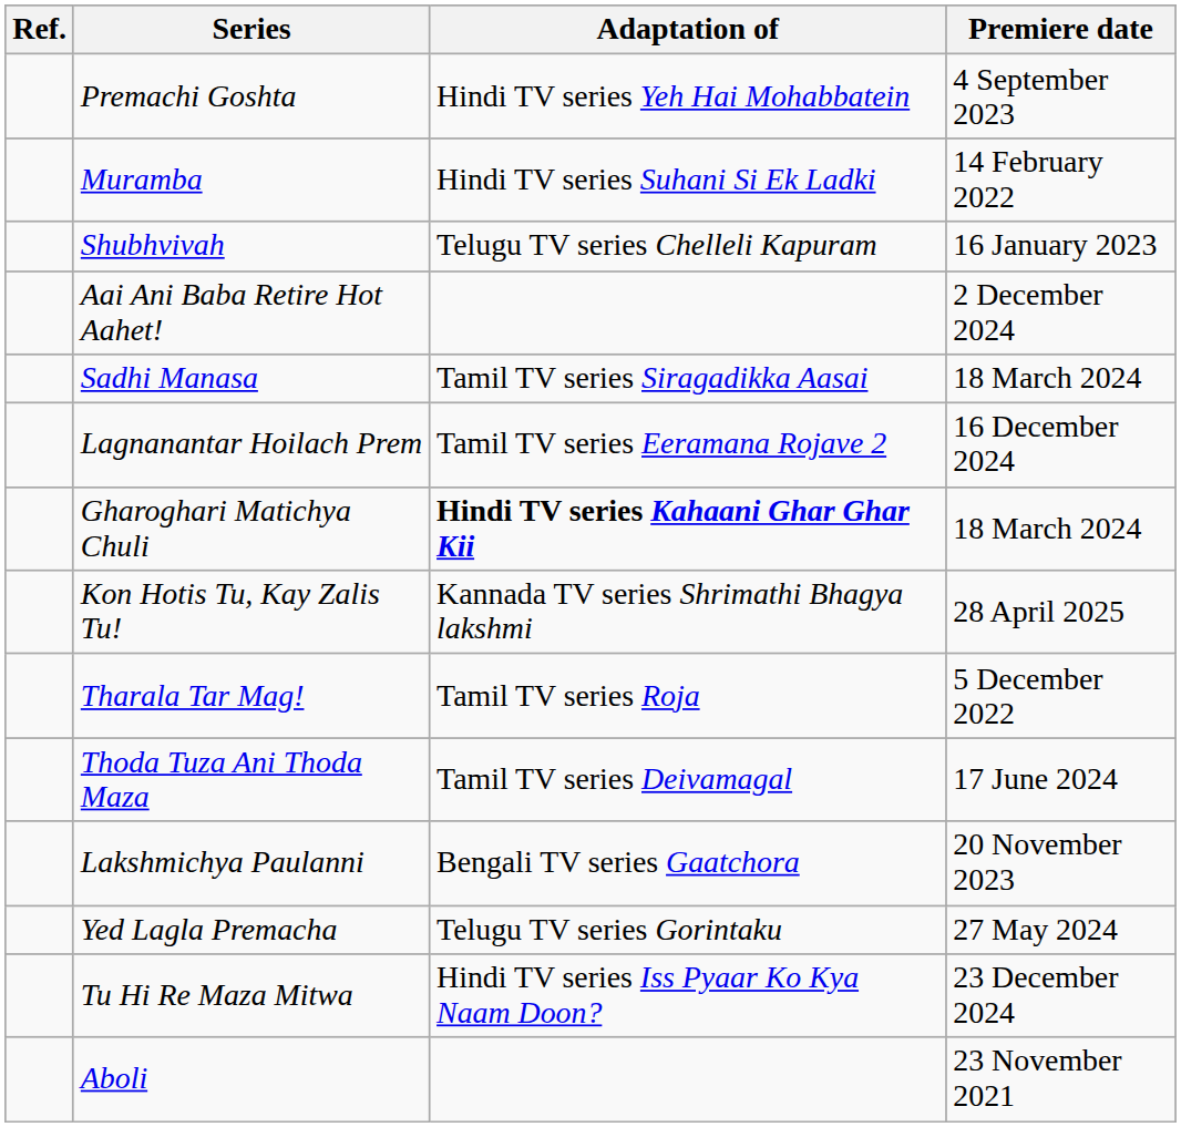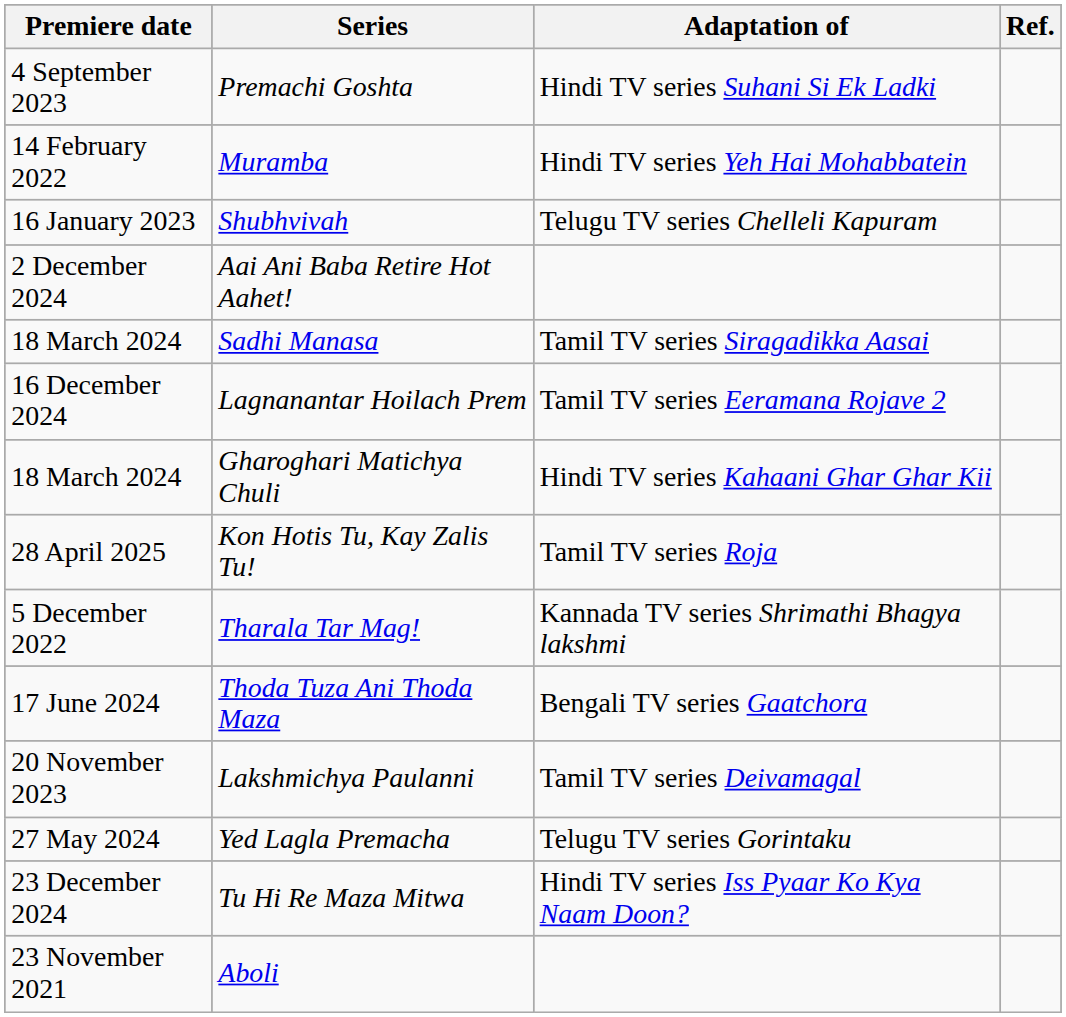columns swapped: Premiere date <-> Ref.
Premachi Goshta | Adaptation of: Hindi TV series Yeh Hai Mohabbatein -> Hindi TV series Suhani Si Ek Ladki
Muramba | Adaptation of: Hindi TV series Suhani Si Ek Ladki -> Hindi TV series Yeh Hai Mohabbatein
Gharoghari Matichya Chuli | Adaptation of: bold -> normal
Kon Hotis Tu, Kay Zalis Tu! | Adaptation of: Kannada TV series Shrimathi Bhagya lakshmi -> Tamil TV series Roja
Tharala Tar Mag! | Adaptation of: Tamil TV series Roja -> Kannada TV series Shrimathi Bhagya lakshmi
Thoda Tuza Ani Thoda Maza | Adaptation of: Tamil TV series Deivamagal -> Bengali TV series Gaatchora
Lakshmichya Paulanni | Adaptation of: Bengali TV series Gaatchora -> Tamil TV series Deivamagal
